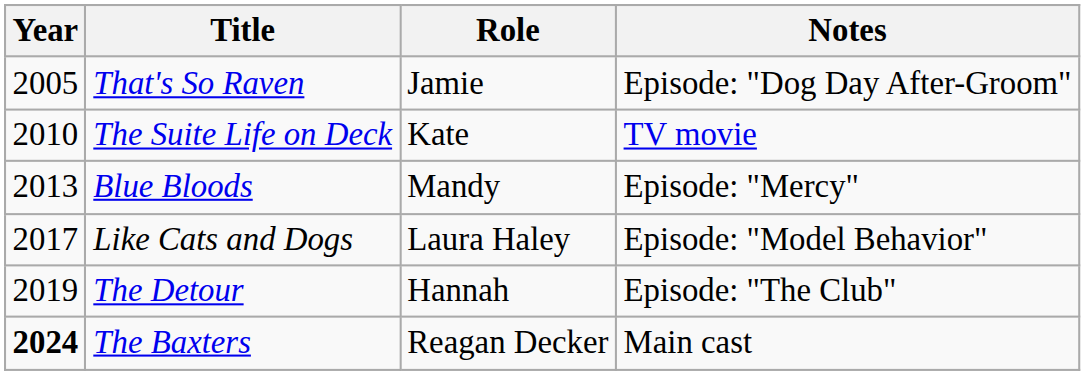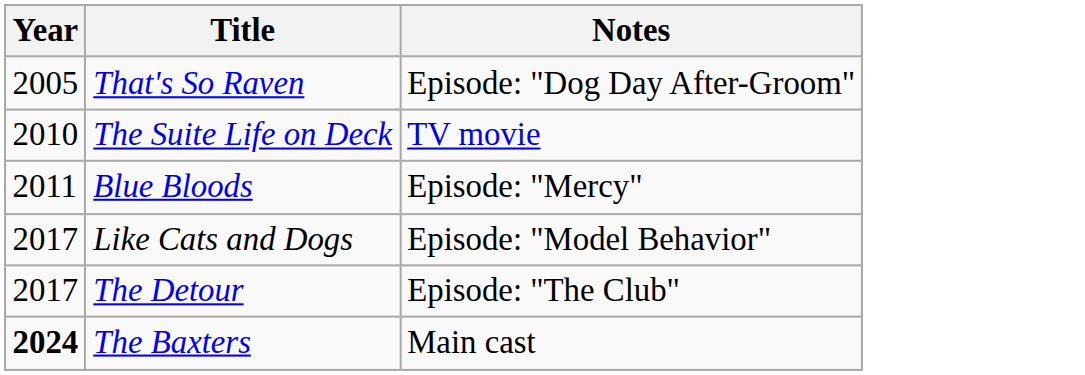- column: Role | Jamie | Kate | Mandy | Laura Haley | Hannah | Reagan Decker
Blue Bloods | Year: 2013 -> 2011
The Detour | Year: 2019 -> 2017
